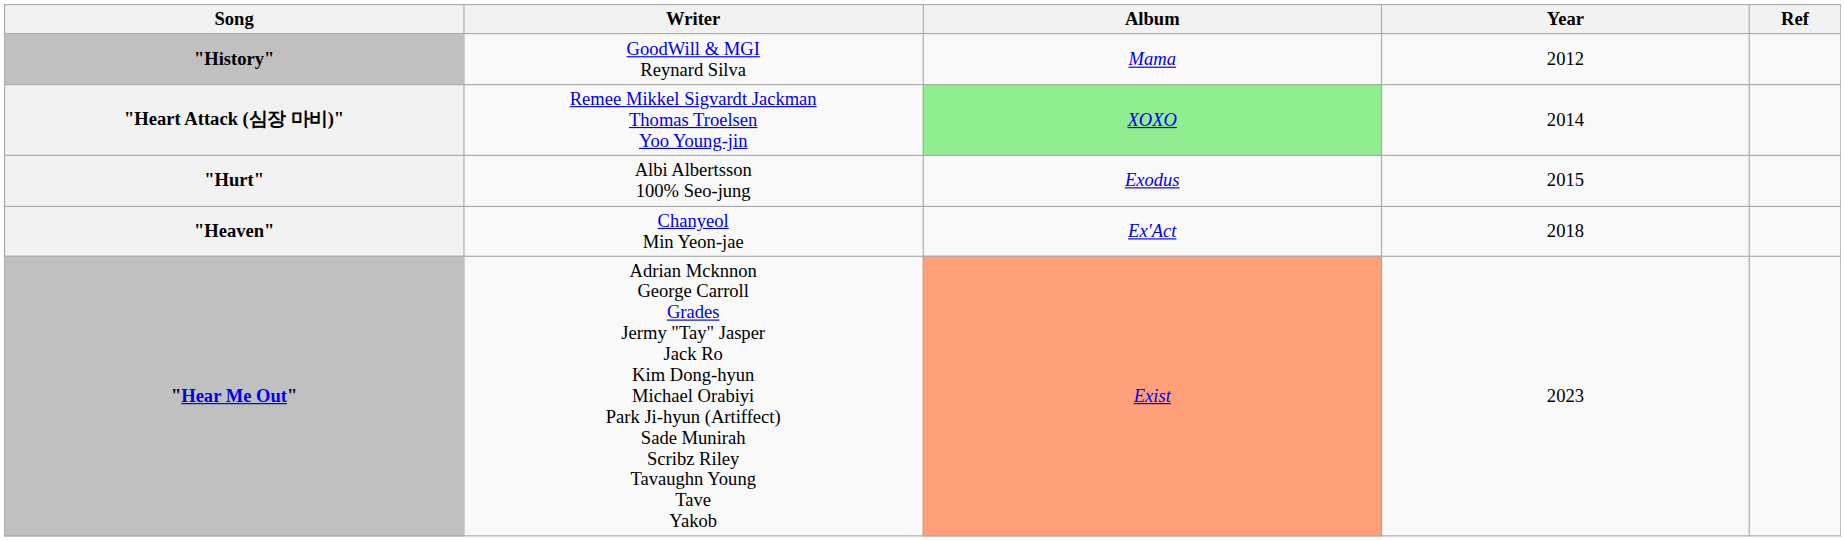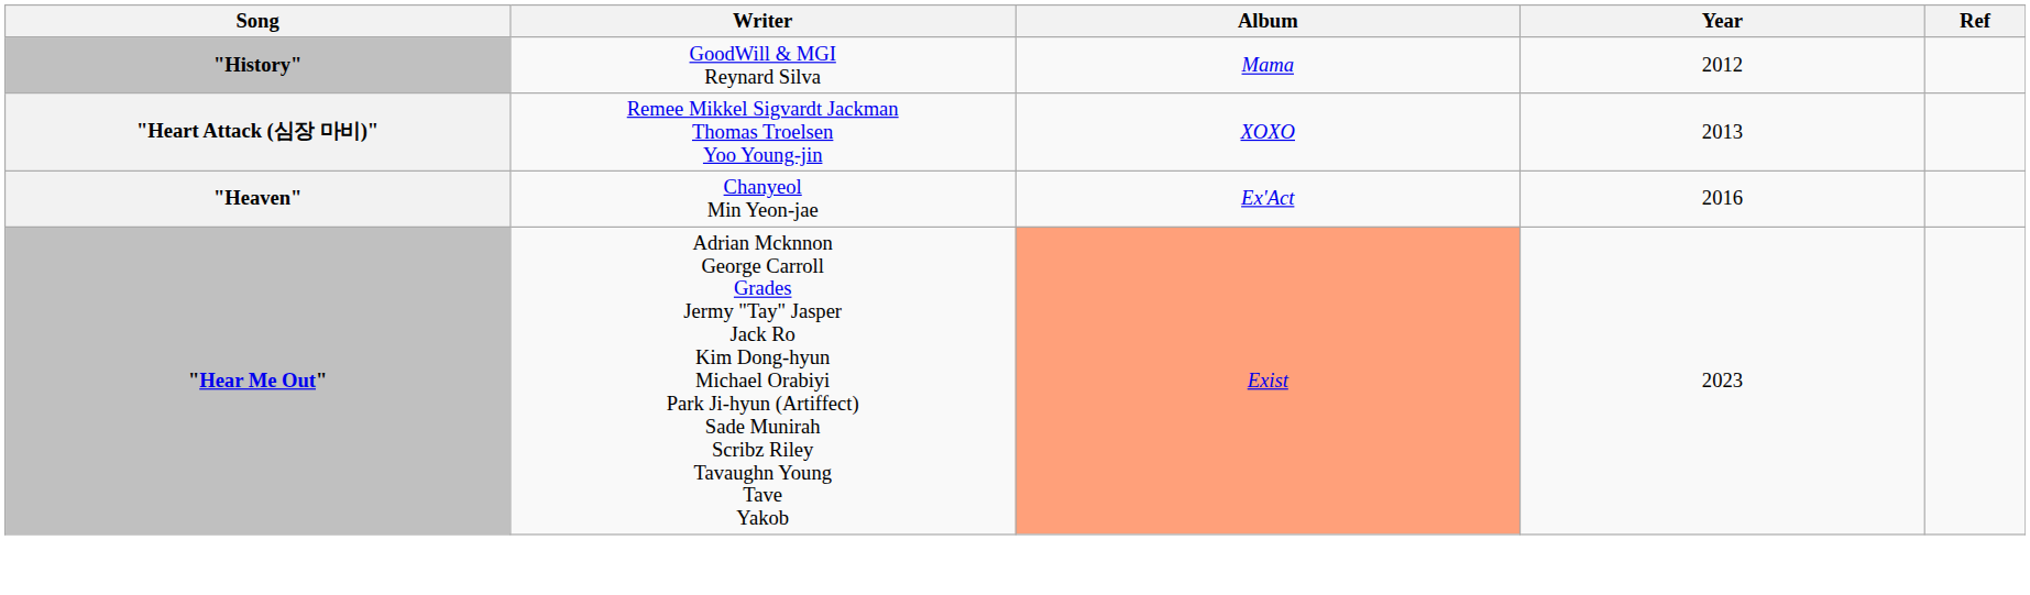"Heart Attack (심장 마비)" | Album: lightgreen background -> no background
"Heart Attack (심장 마비)" | Year: 2014 -> 2013
- row: "Hurt" | Albi Albertsson 100% Seo-jung | Exodus | 2015
"Heaven" | Year: 2018 -> 2016
